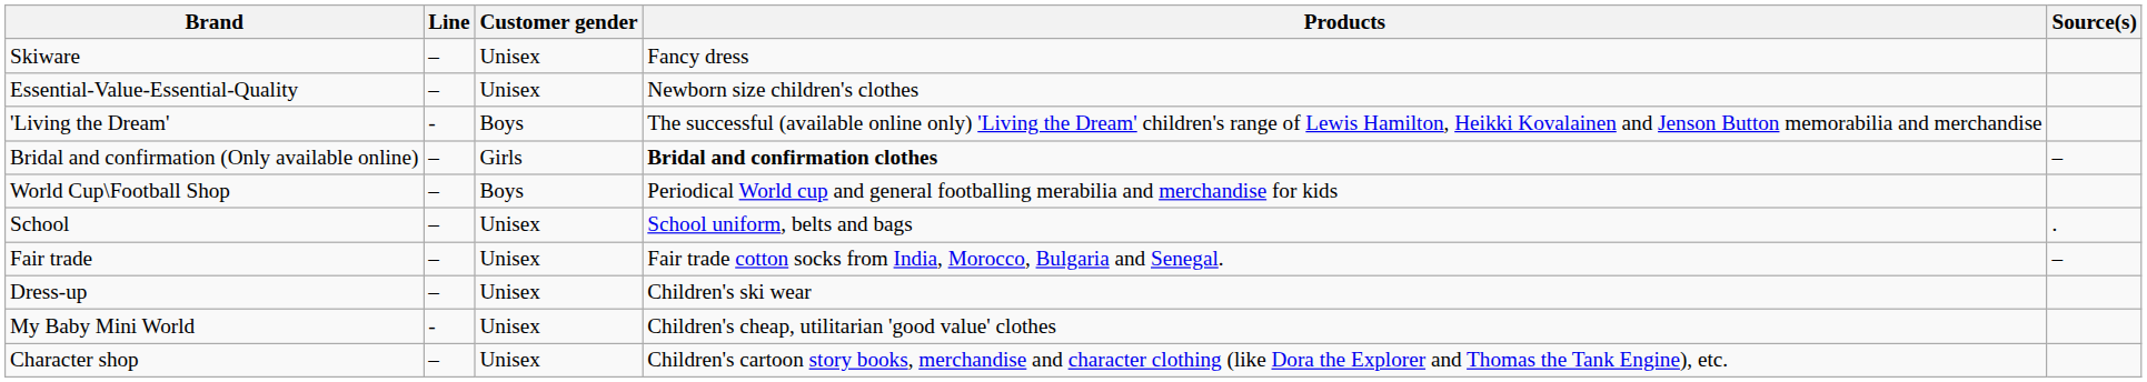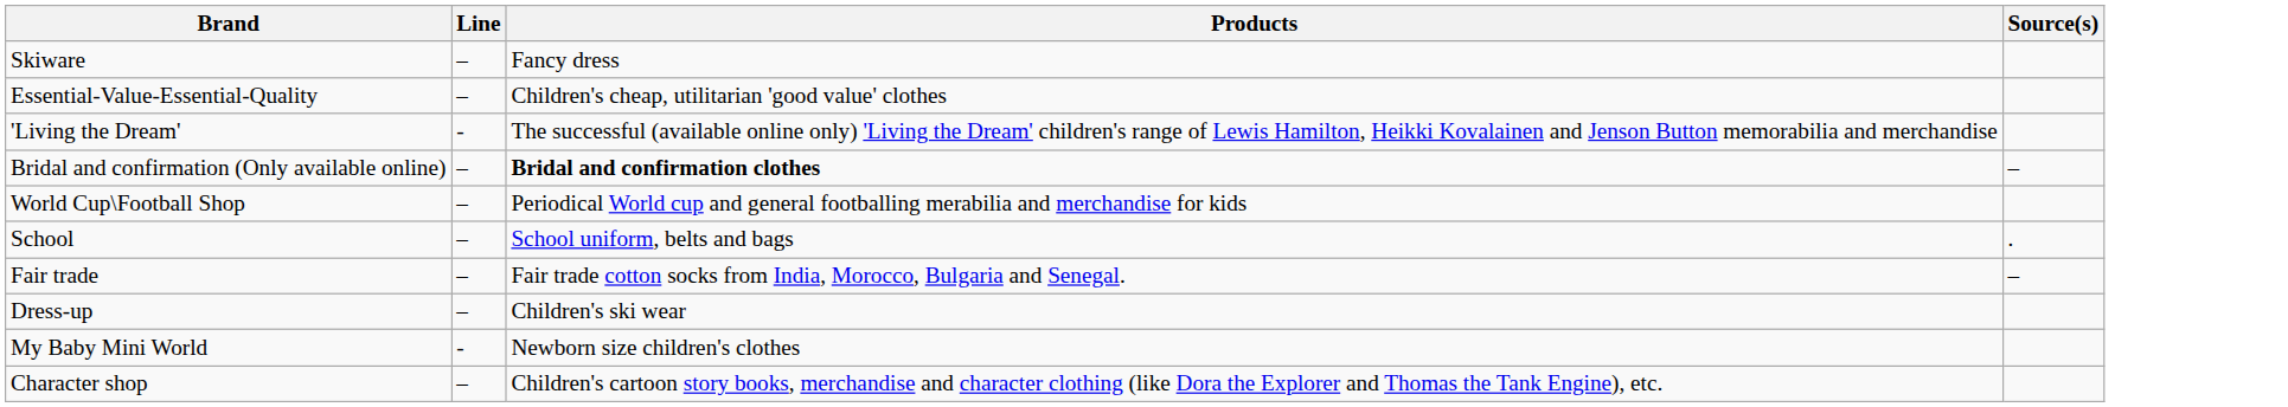- column: Customer gender | Unisex | Unisex | Boys | Girls | Boys | Unisex | Unisex | Unisex | Unisex | Unisex
Essential-Value-Essential-Quality | Products: Newborn size children's clothes -> Children's cheap, utilitarian 'good value' clothes
My Baby Mini World | Products: Children's cheap, utilitarian 'good value' clothes -> Newborn size children's clothes
